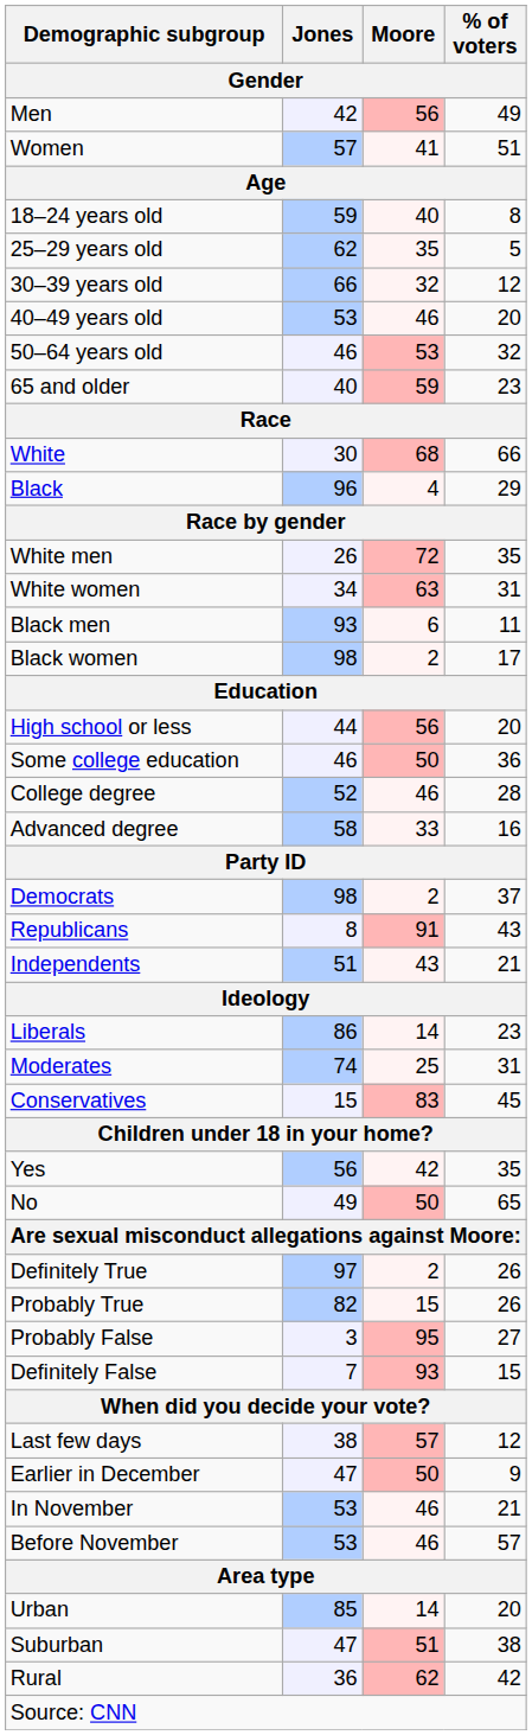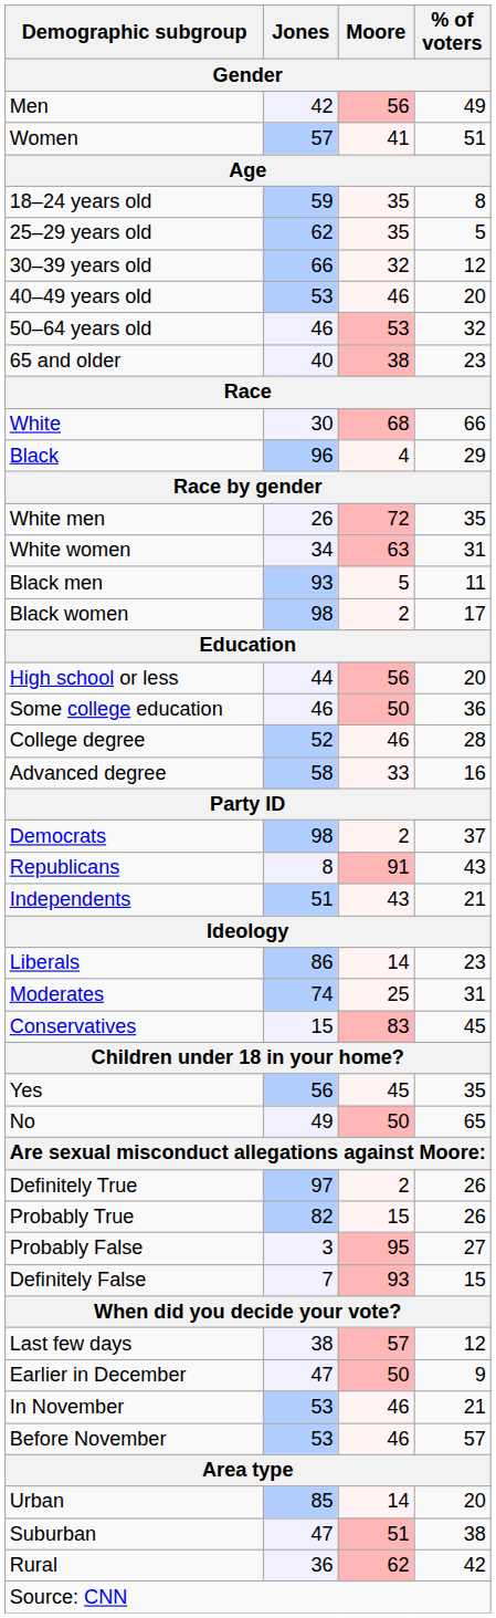18–24 years old | Moore: 40 -> 35
65 and older | Moore: 59 -> 38
Black men | Moore: 6 -> 5
Yes | Moore: 42 -> 45
